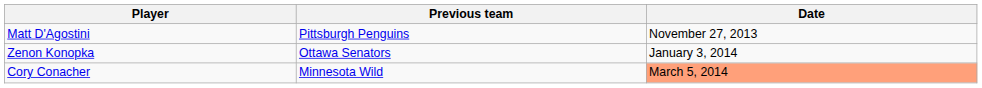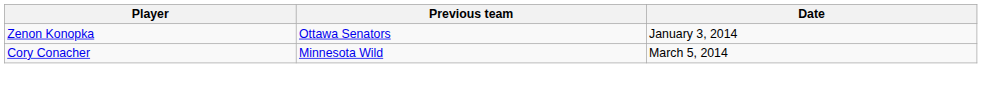- row: Matt D'Agostini | Pittsburgh Penguins | November 27, 2013
Cory Conacher | Date: lightsalmon background -> no background
